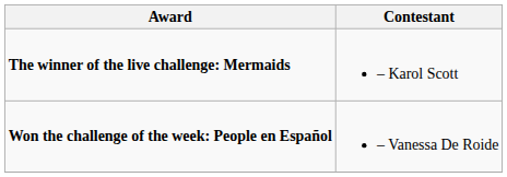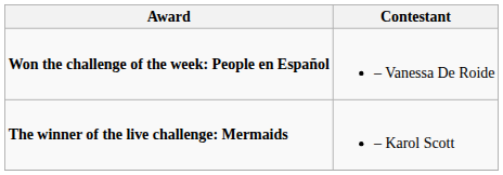rows swapped: Won the challenge of the week: People en Español <-> The winner of the live challenge: Mermaids
